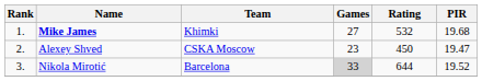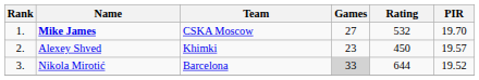Mike James | Team: Khimki -> CSKA Moscow
Mike James | PIR: 19.68 -> 19.70
Alexey Shved | Team: CSKA Moscow -> Khimki
Alexey Shved | PIR: 19.47 -> 19.57
